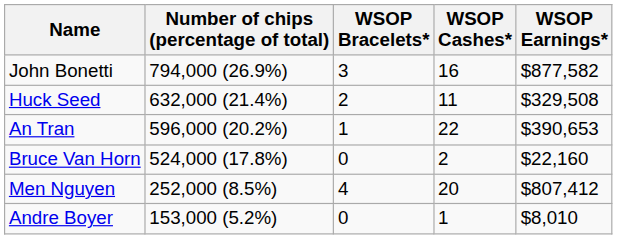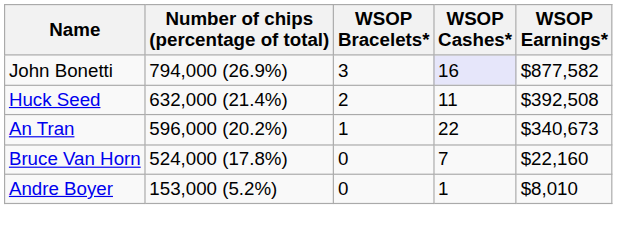John Bonetti | WSOP Cashes*: no background -> lavender background
Huck Seed | WSOP Earnings*: $329,508 -> $392,508
An Tran | WSOP Earnings*: $390,653 -> $340,673
Bruce Van Horn | WSOP Cashes*: 2 -> 7
- row: Men Nguyen | 252,000 (8.5%) | 4 | 20 | $807,412
